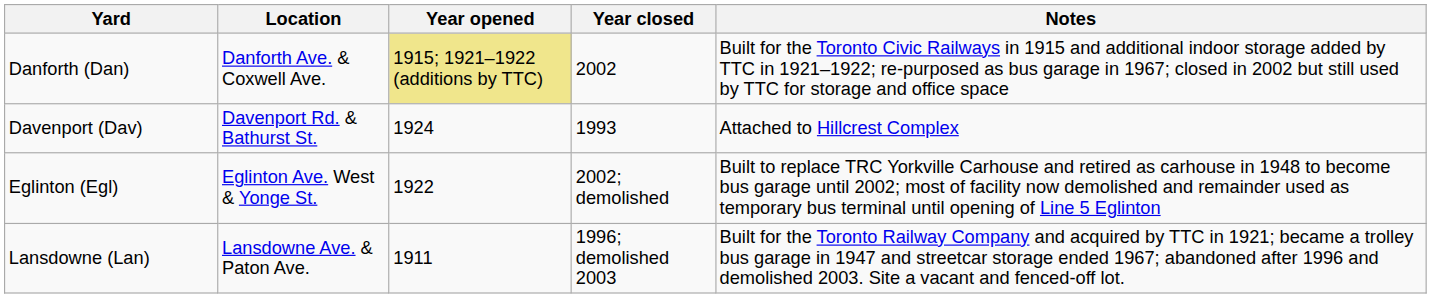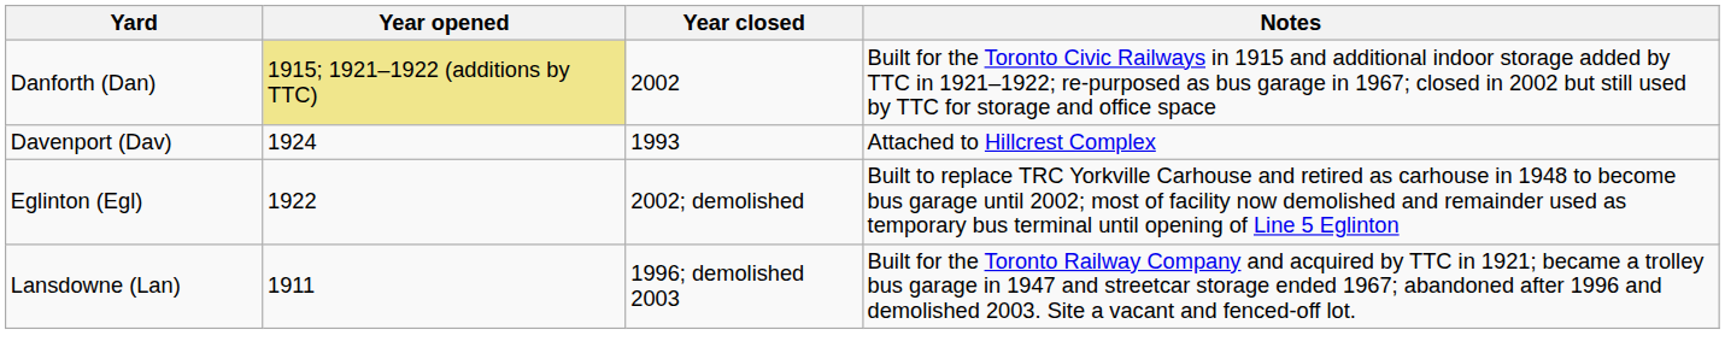- column: Location | Danforth Ave. & Coxwell Ave. | Davenport Rd. & Bathurst St. | Eglinton Ave. West & Yonge St. | Lansdowne Ave. & Paton Ave.
